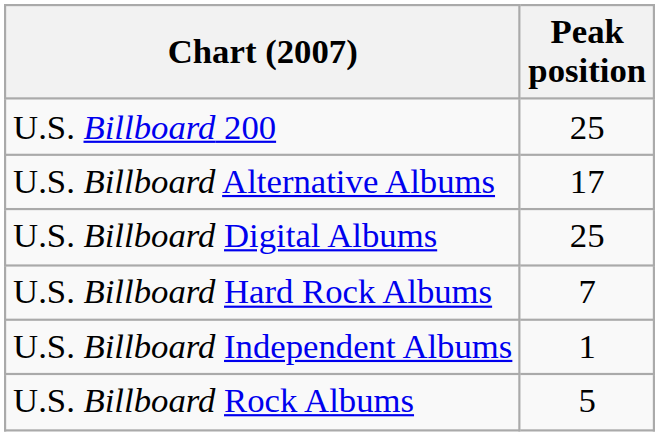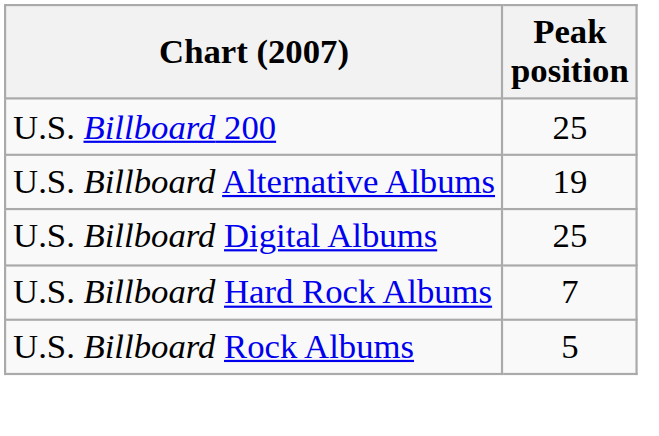U.S. Billboard Alternative Albums | Peak position: 17 -> 19
- row: U.S. Billboard Independent Albums | 1
